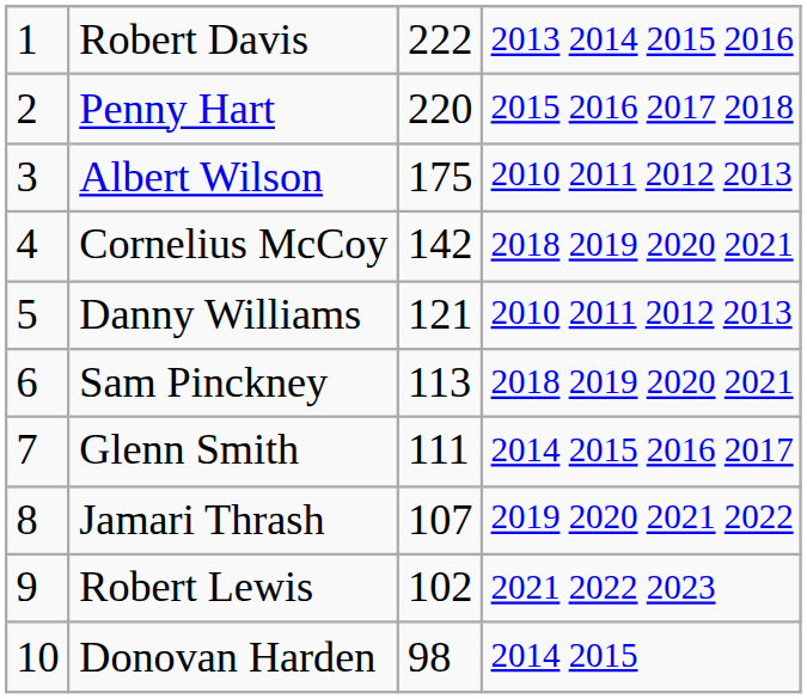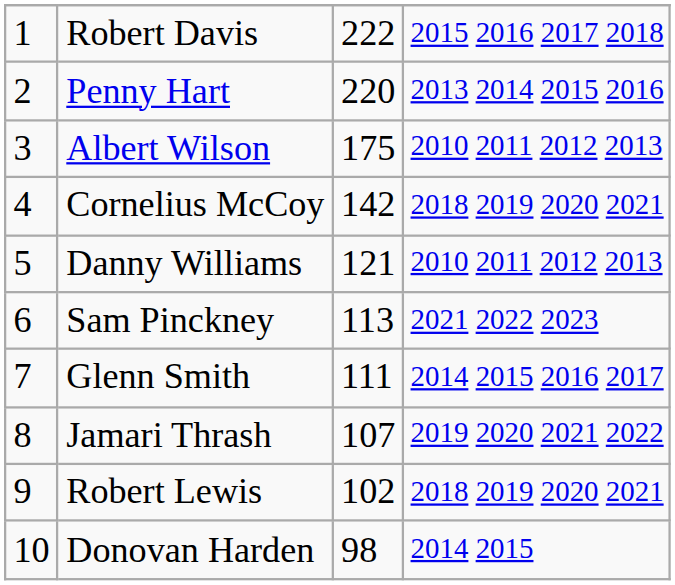Robert Davis | column 4: 2013 2014 2015 2016 -> 2015 2016 2017 2018
Penny Hart | column 4: 2015 2016 2017 2018 -> 2013 2014 2015 2016
Sam Pinckney | column 4: 2018 2019 2020 2021 -> 2021 2022 2023
Robert Lewis | column 4: 2021 2022 2023 -> 2018 2019 2020 2021
